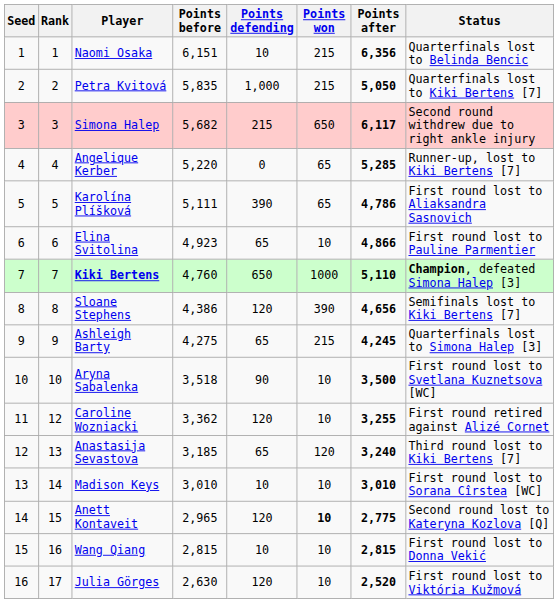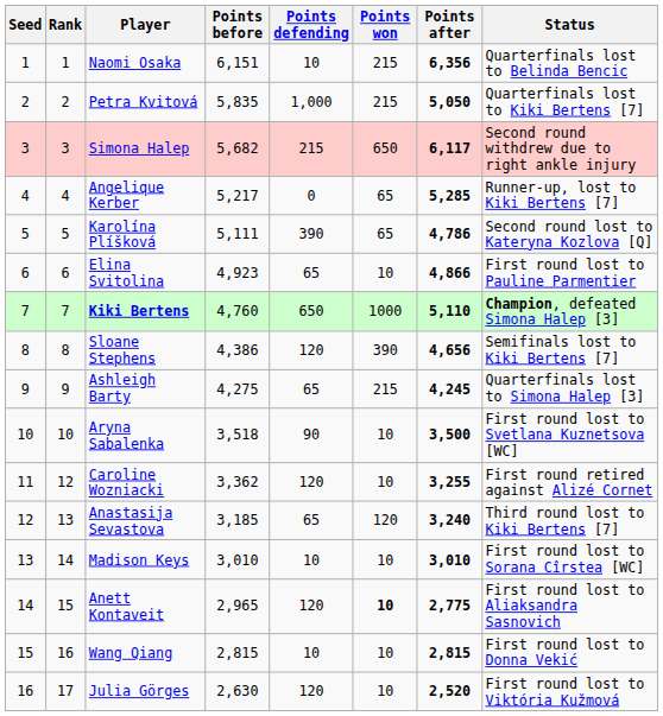Angelique Kerber | Points before: 5,220 -> 5,217
Karolína Plíšková | Status: First round lost to Aliaksandra Sasnovich -> Second round lost to Kateryna Kozlova [Q]
Anett Kontaveit | Status: Second round lost to Kateryna Kozlova [Q] -> First round lost to Aliaksandra Sasnovich
